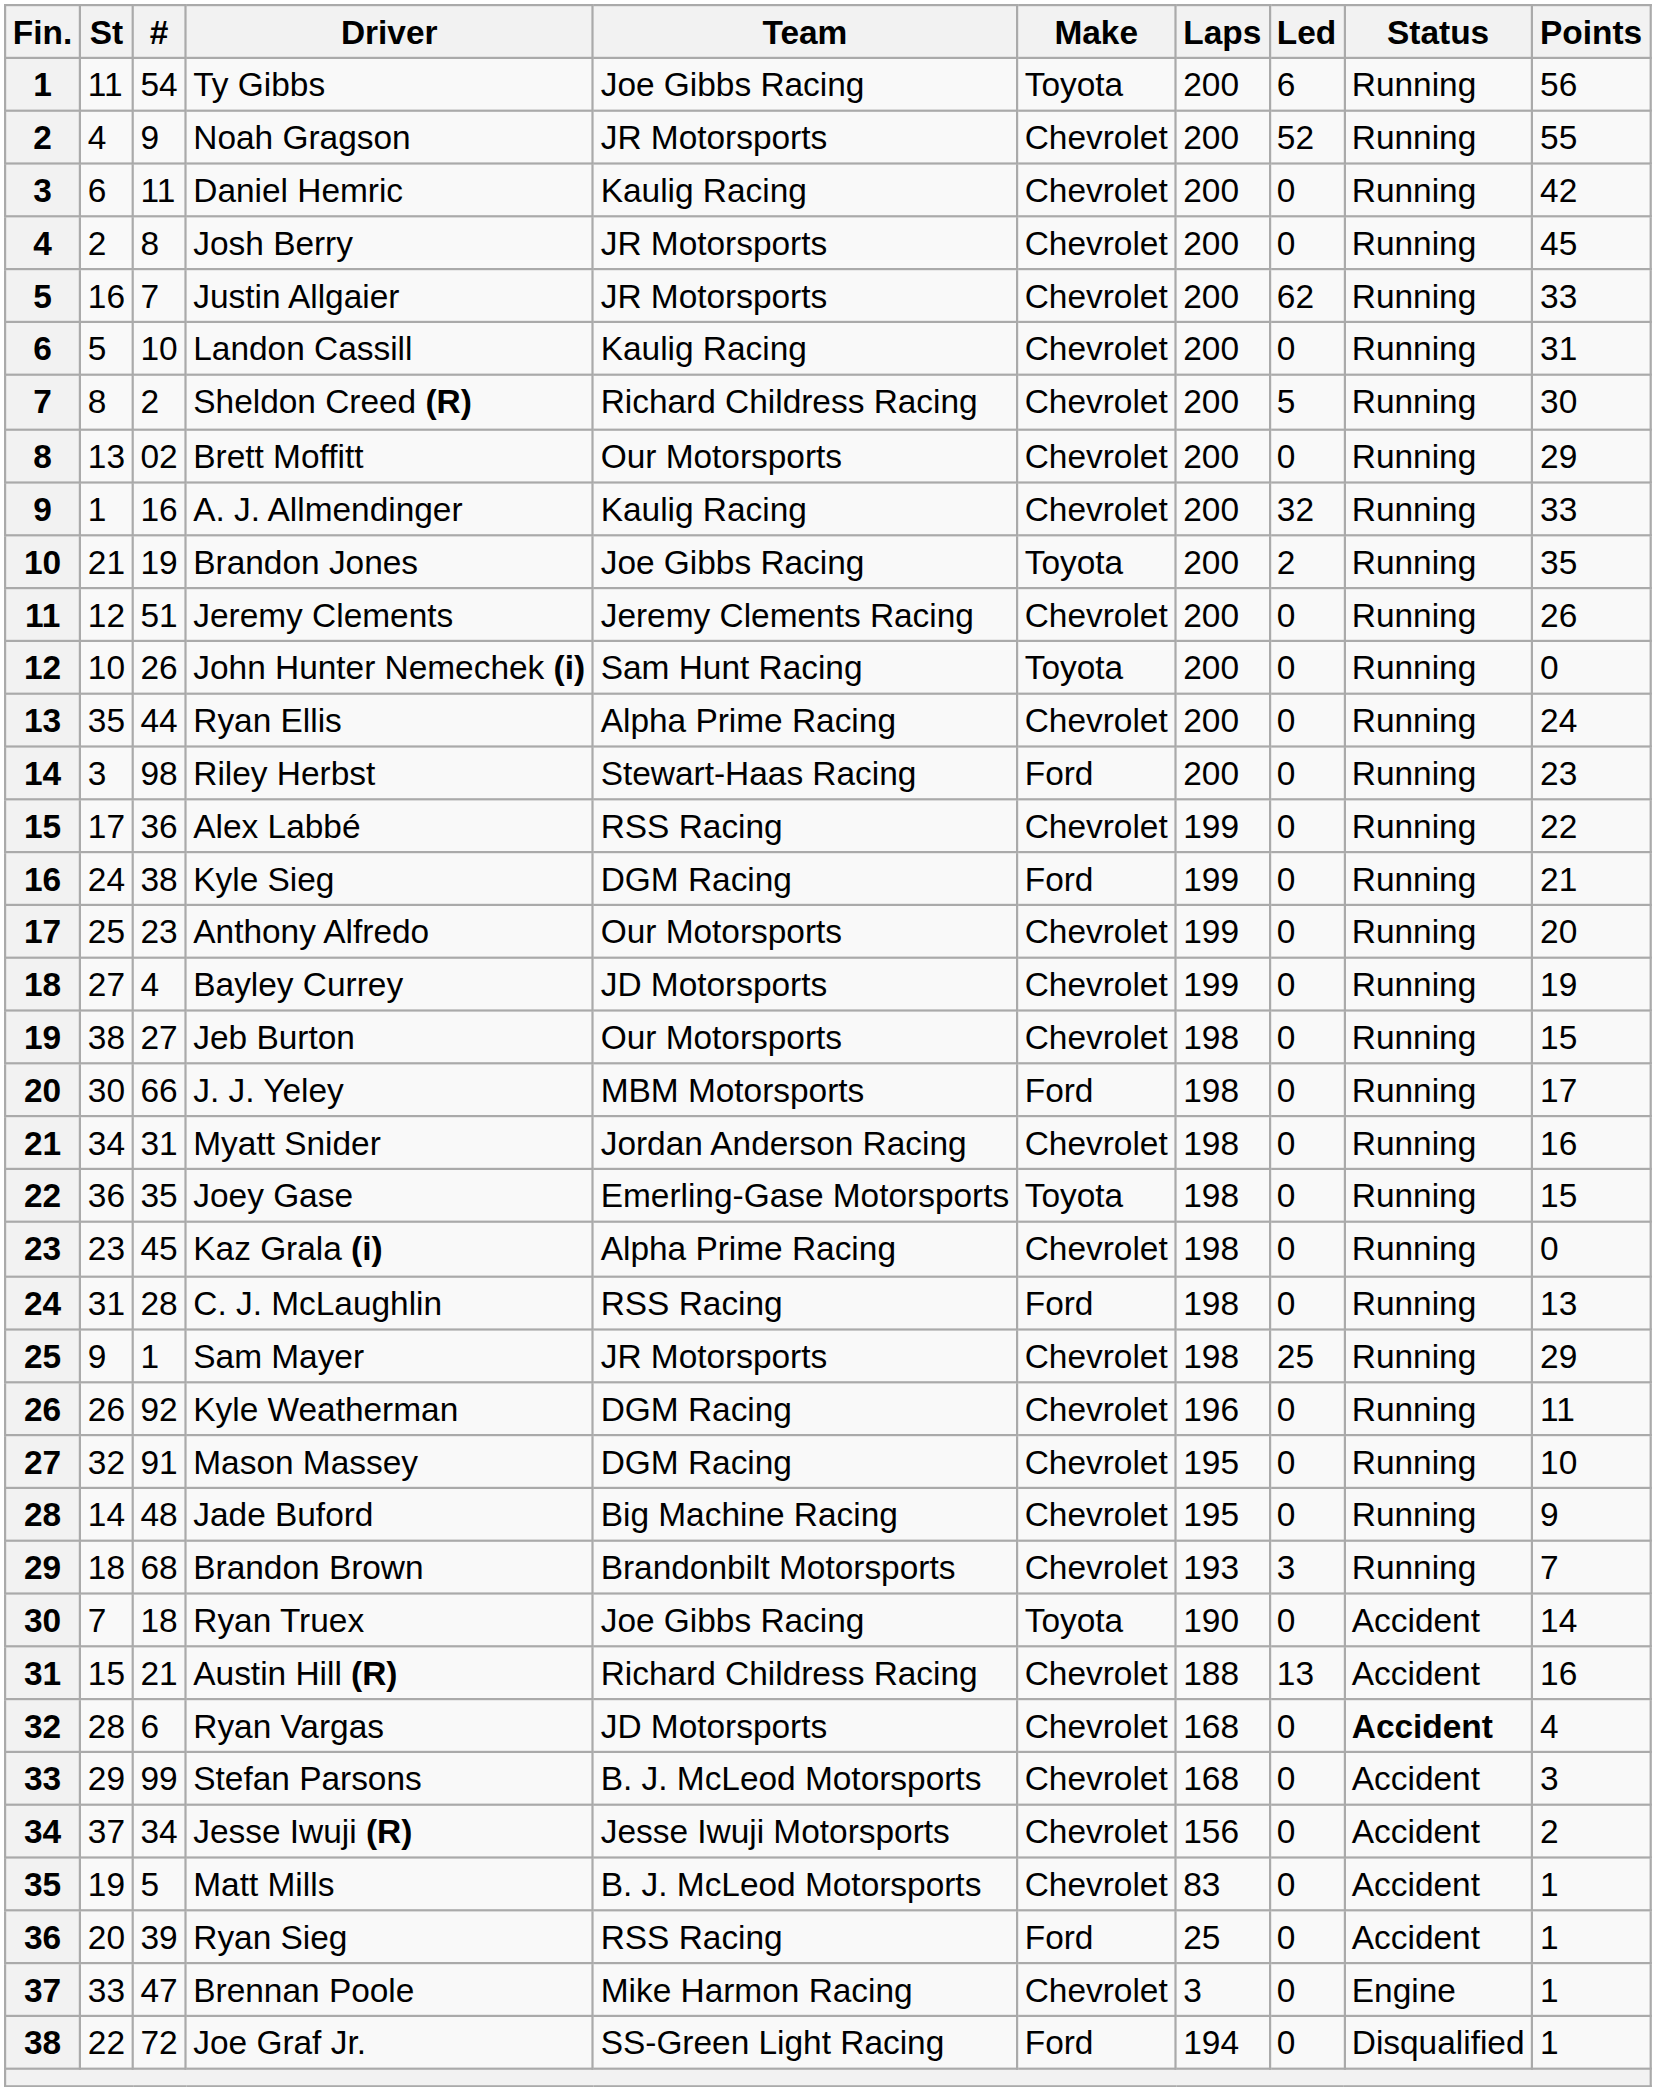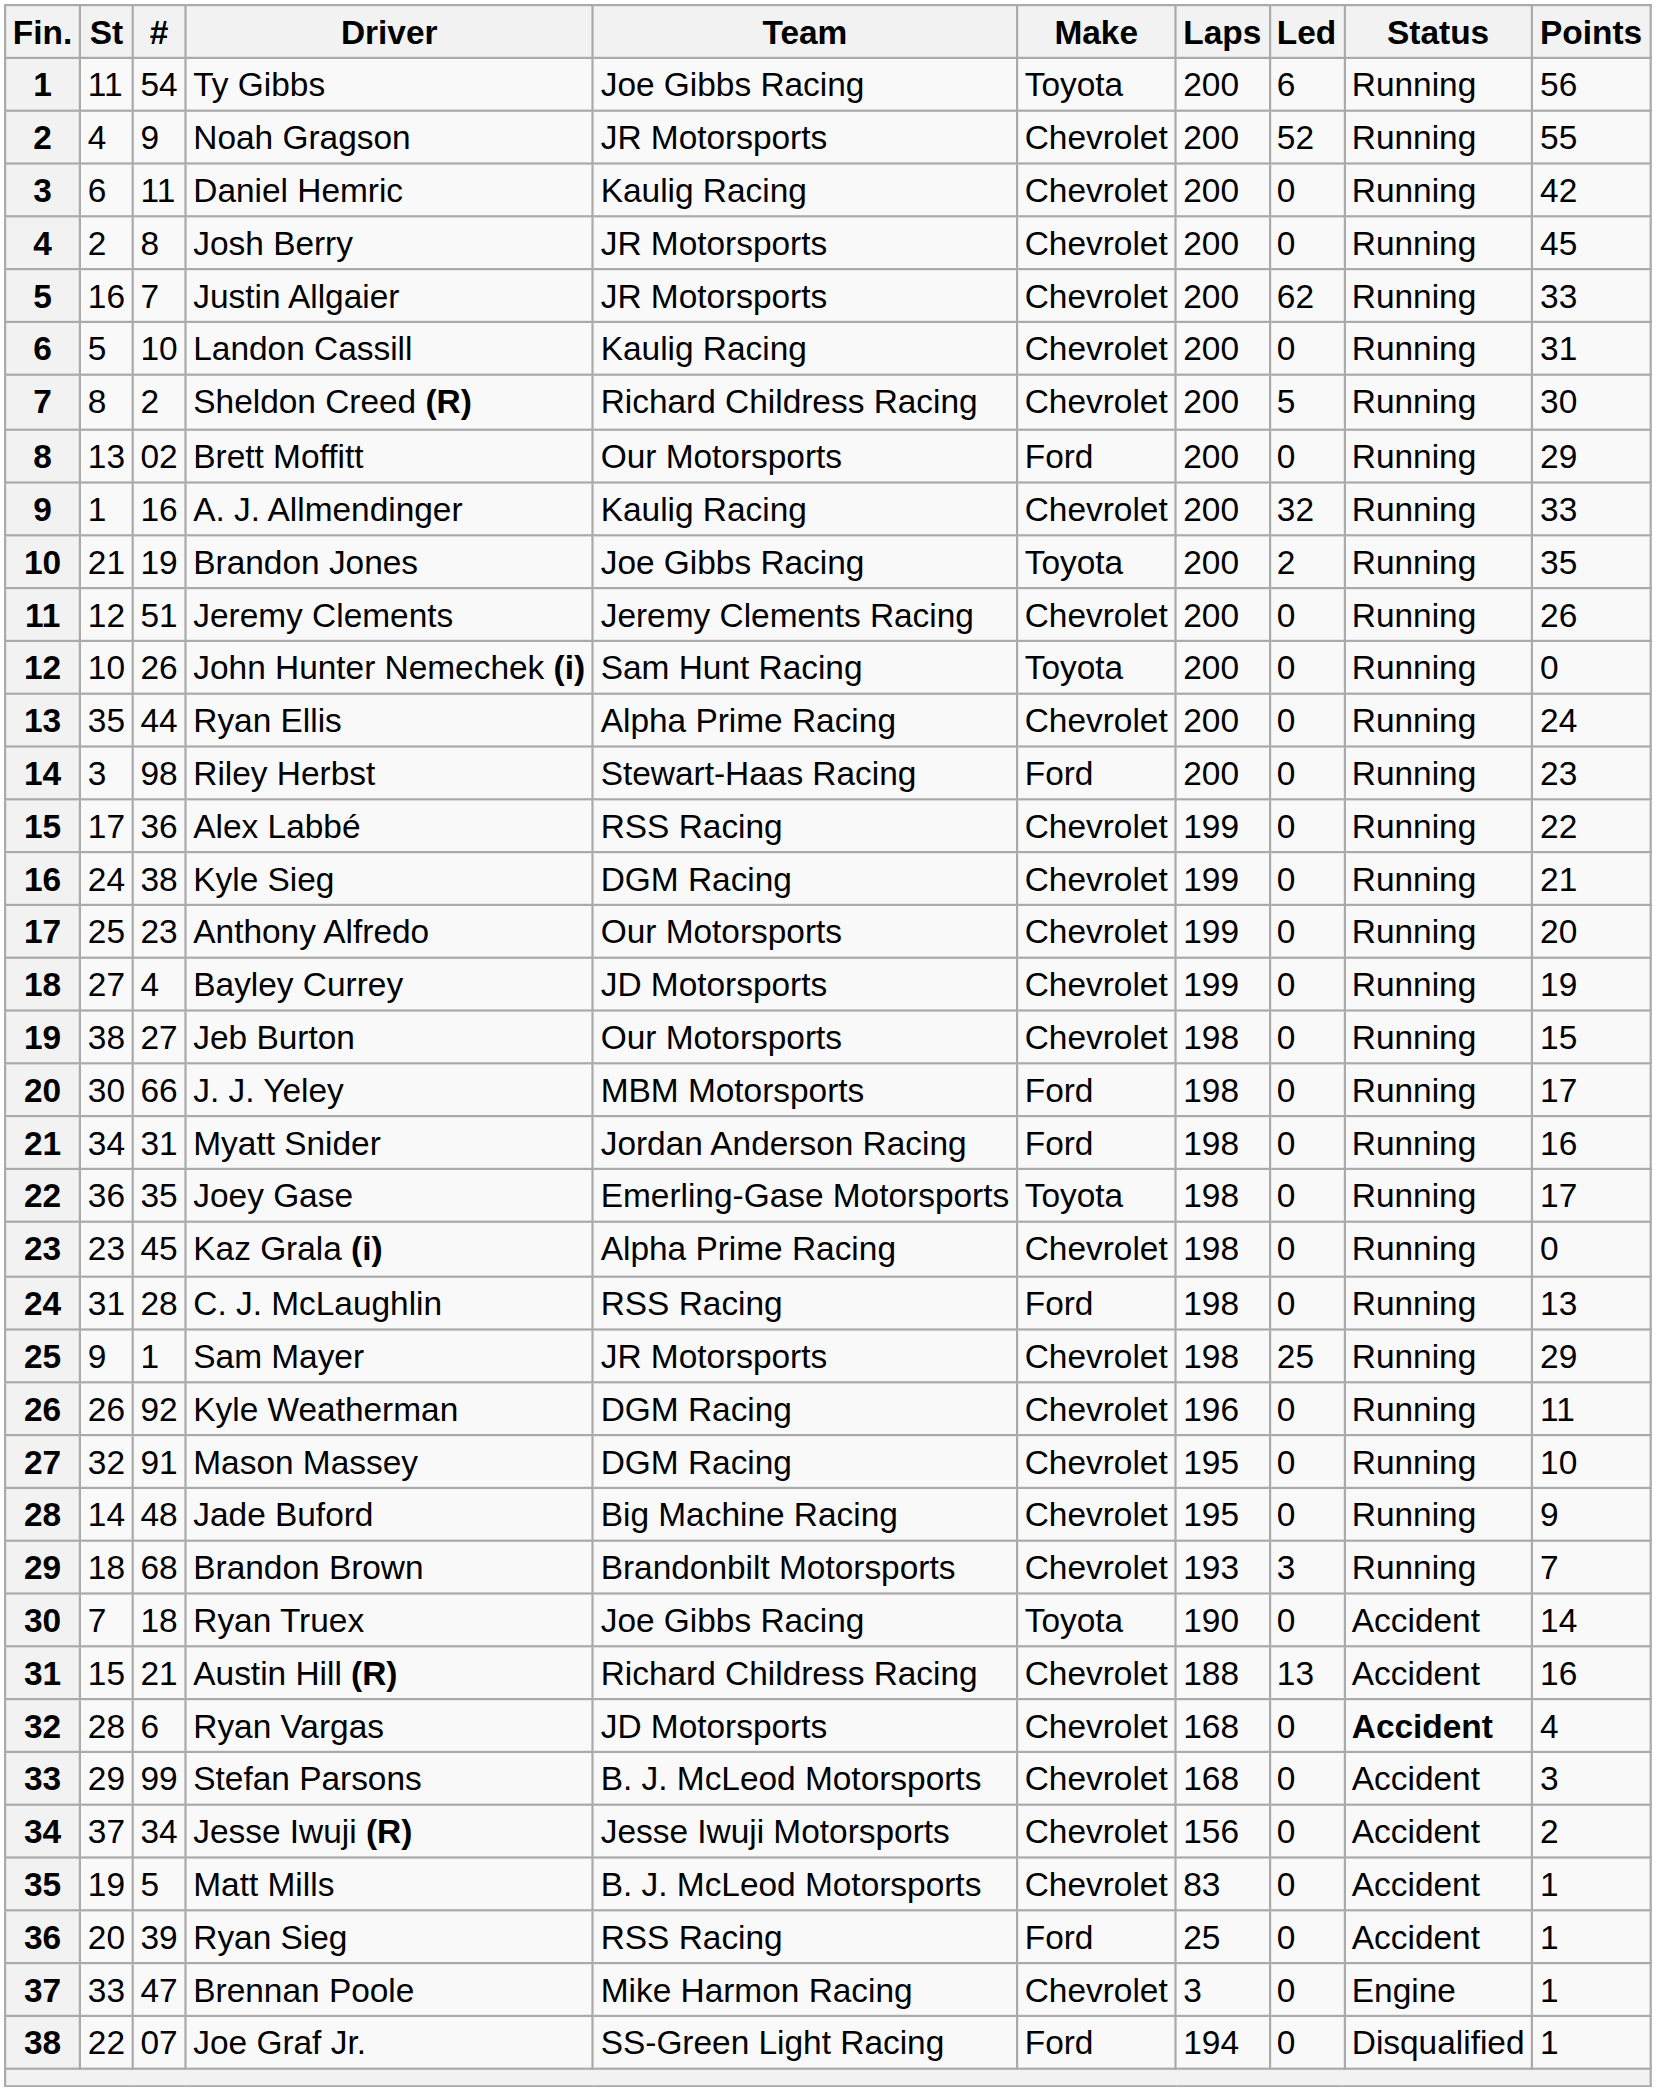Brett Moffitt | Make: Chevrolet -> Ford
Kyle Sieg | Make: Ford -> Chevrolet
Myatt Snider | Make: Chevrolet -> Ford
Joey Gase | Points: 15 -> 17
Joe Graf Jr. | #: 72 -> 07
